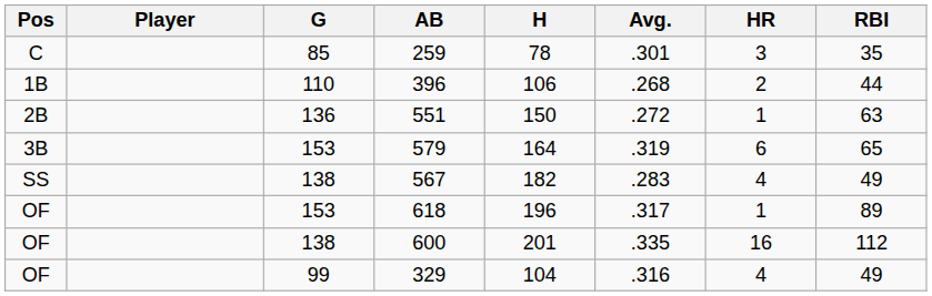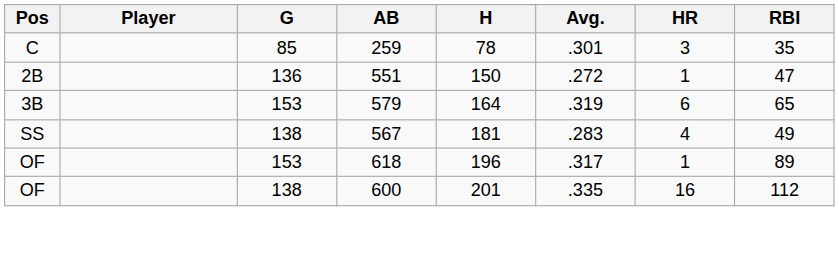- row: 1B | 110 | 396 | 106 | .268 | 2 | 44
551 | RBI: 63 -> 47
567 | H: 182 -> 181
- row: OF | 99 | 329 | 104 | .316 | 4 | 49
